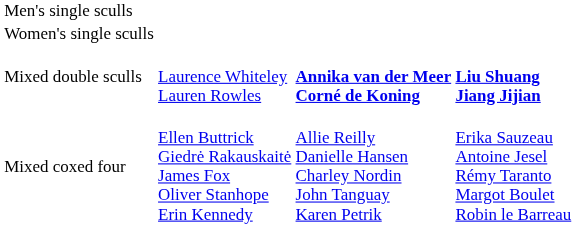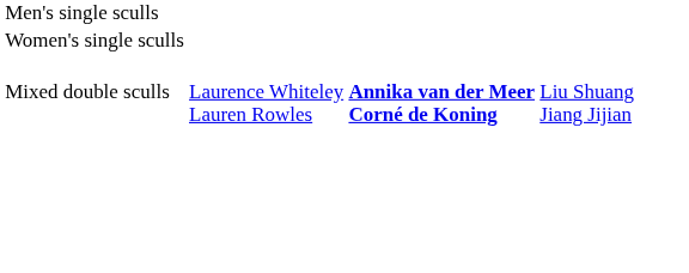Mixed double sculls | column 4: bold -> normal
- row: Mixed coxed four | Ellen Buttrick Giedrė Rakauskaitė James Fox Oliver Stanhope Erin Kennedy | Allie Reilly Danielle Hansen Charley Nordin John Tanguay Karen Petrik | Erika Sauzeau Antoine Jesel Rémy Taranto Margot Boulet Robin le Barreau
